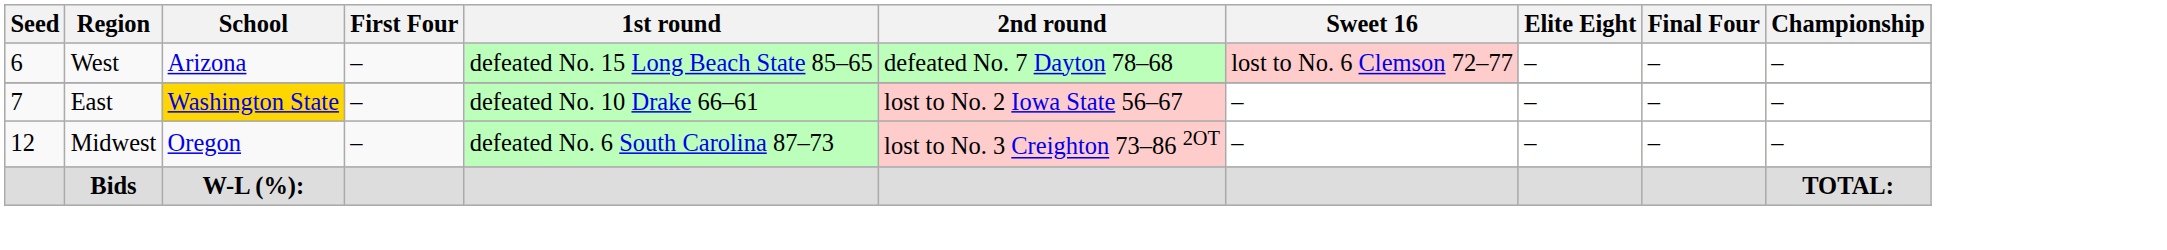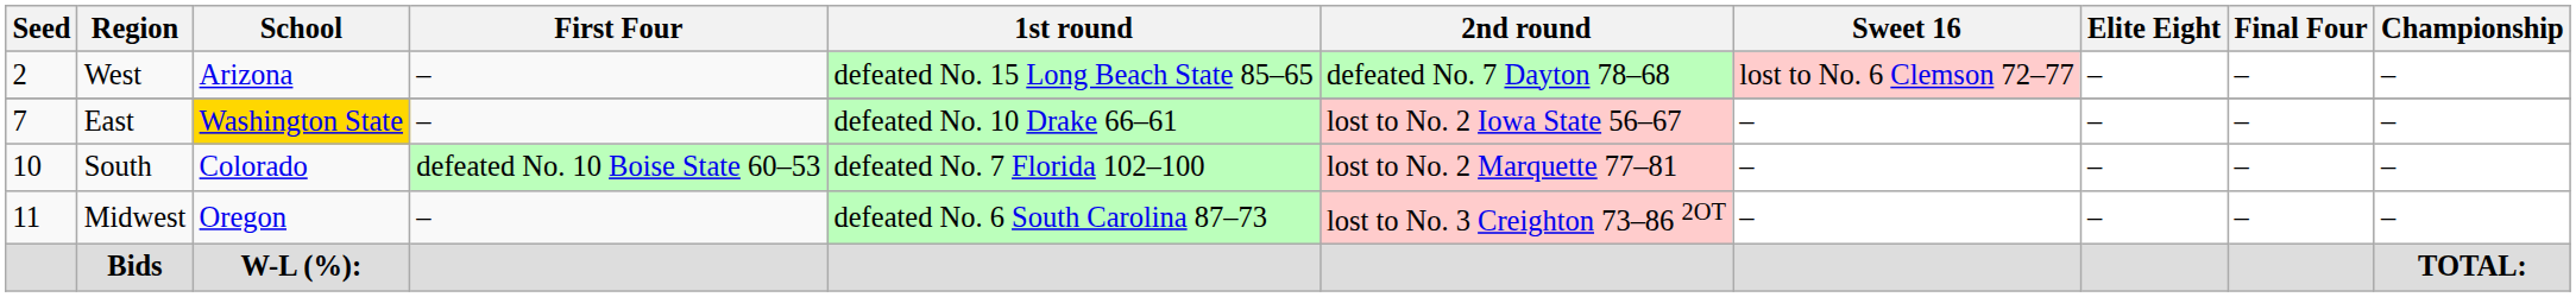West | Seed: 6 -> 2
+ row: 10 | South | Colorado | defeated No. 10 Boise State 60–53 | defeated No. 7 Florida 102–100 | lost to No. 2 Marquette 77–81 | – | – | – | –
Midwest | Seed: 12 -> 11
